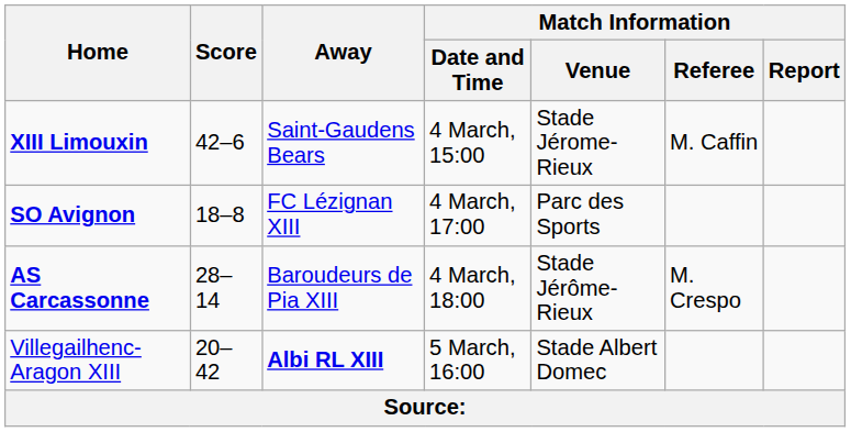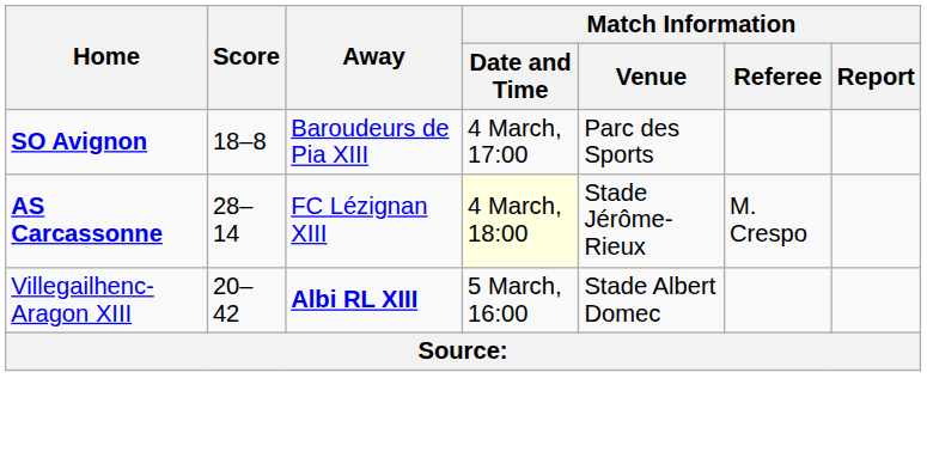- row: XIII Limouxin | 42–6 | Saint-Gaudens Bears | 4 March, 15:00 | Stade Jérome-Rieux | M. Caffin
SO Avignon | Away: FC Lézignan XIII -> Baroudeurs de Pia XIII
AS Carcassonne | Away: Baroudeurs de Pia XIII -> FC Lézignan XIII
AS Carcassonne | Match Information / Date and Time: no background -> lightyellow background
